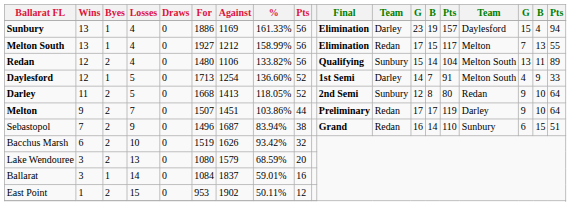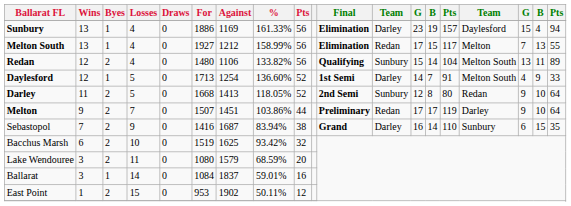Sebastopol | For: 1496 -> 1416
Sebastopol | column 12: Redan -> Darley
Sebastopol | column 19: 51 -> 35
Bacchus Marsh | Against: 1626 -> 1625
Lake Wendouree | Losses: 13 -> 11
